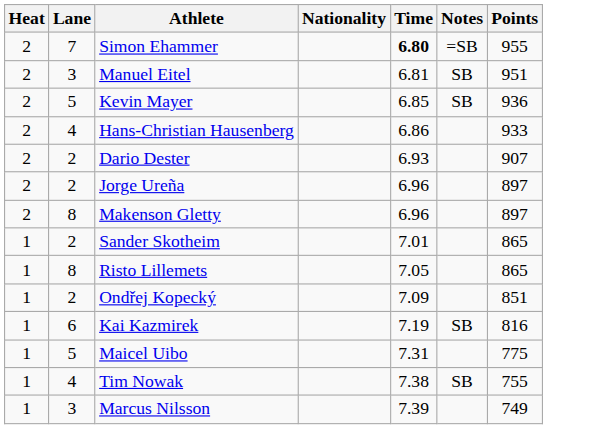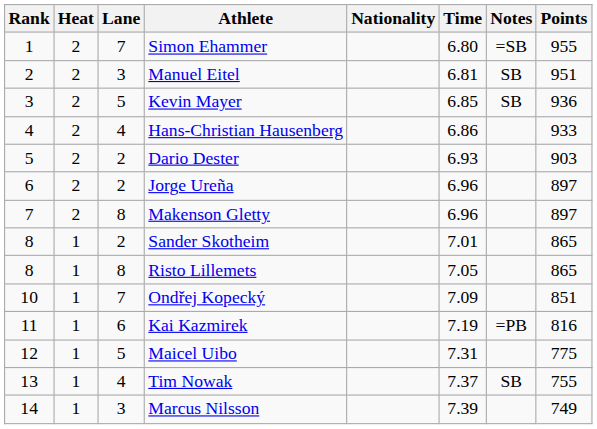+ column: Rank | 1 | 2 | 3 | 4 | 5 | 6 | 7 | 8 | 8 | 10 | 11 | 12 | 13 | 14
Simon Ehammer | Time: bold -> normal
Dario Dester | Points: 907 -> 903
Ondřej Kopecký | Lane: 2 -> 7
Kai Kazmirek | Notes: SB -> =PB
Tim Nowak | Time: 7.38 -> 7.37
